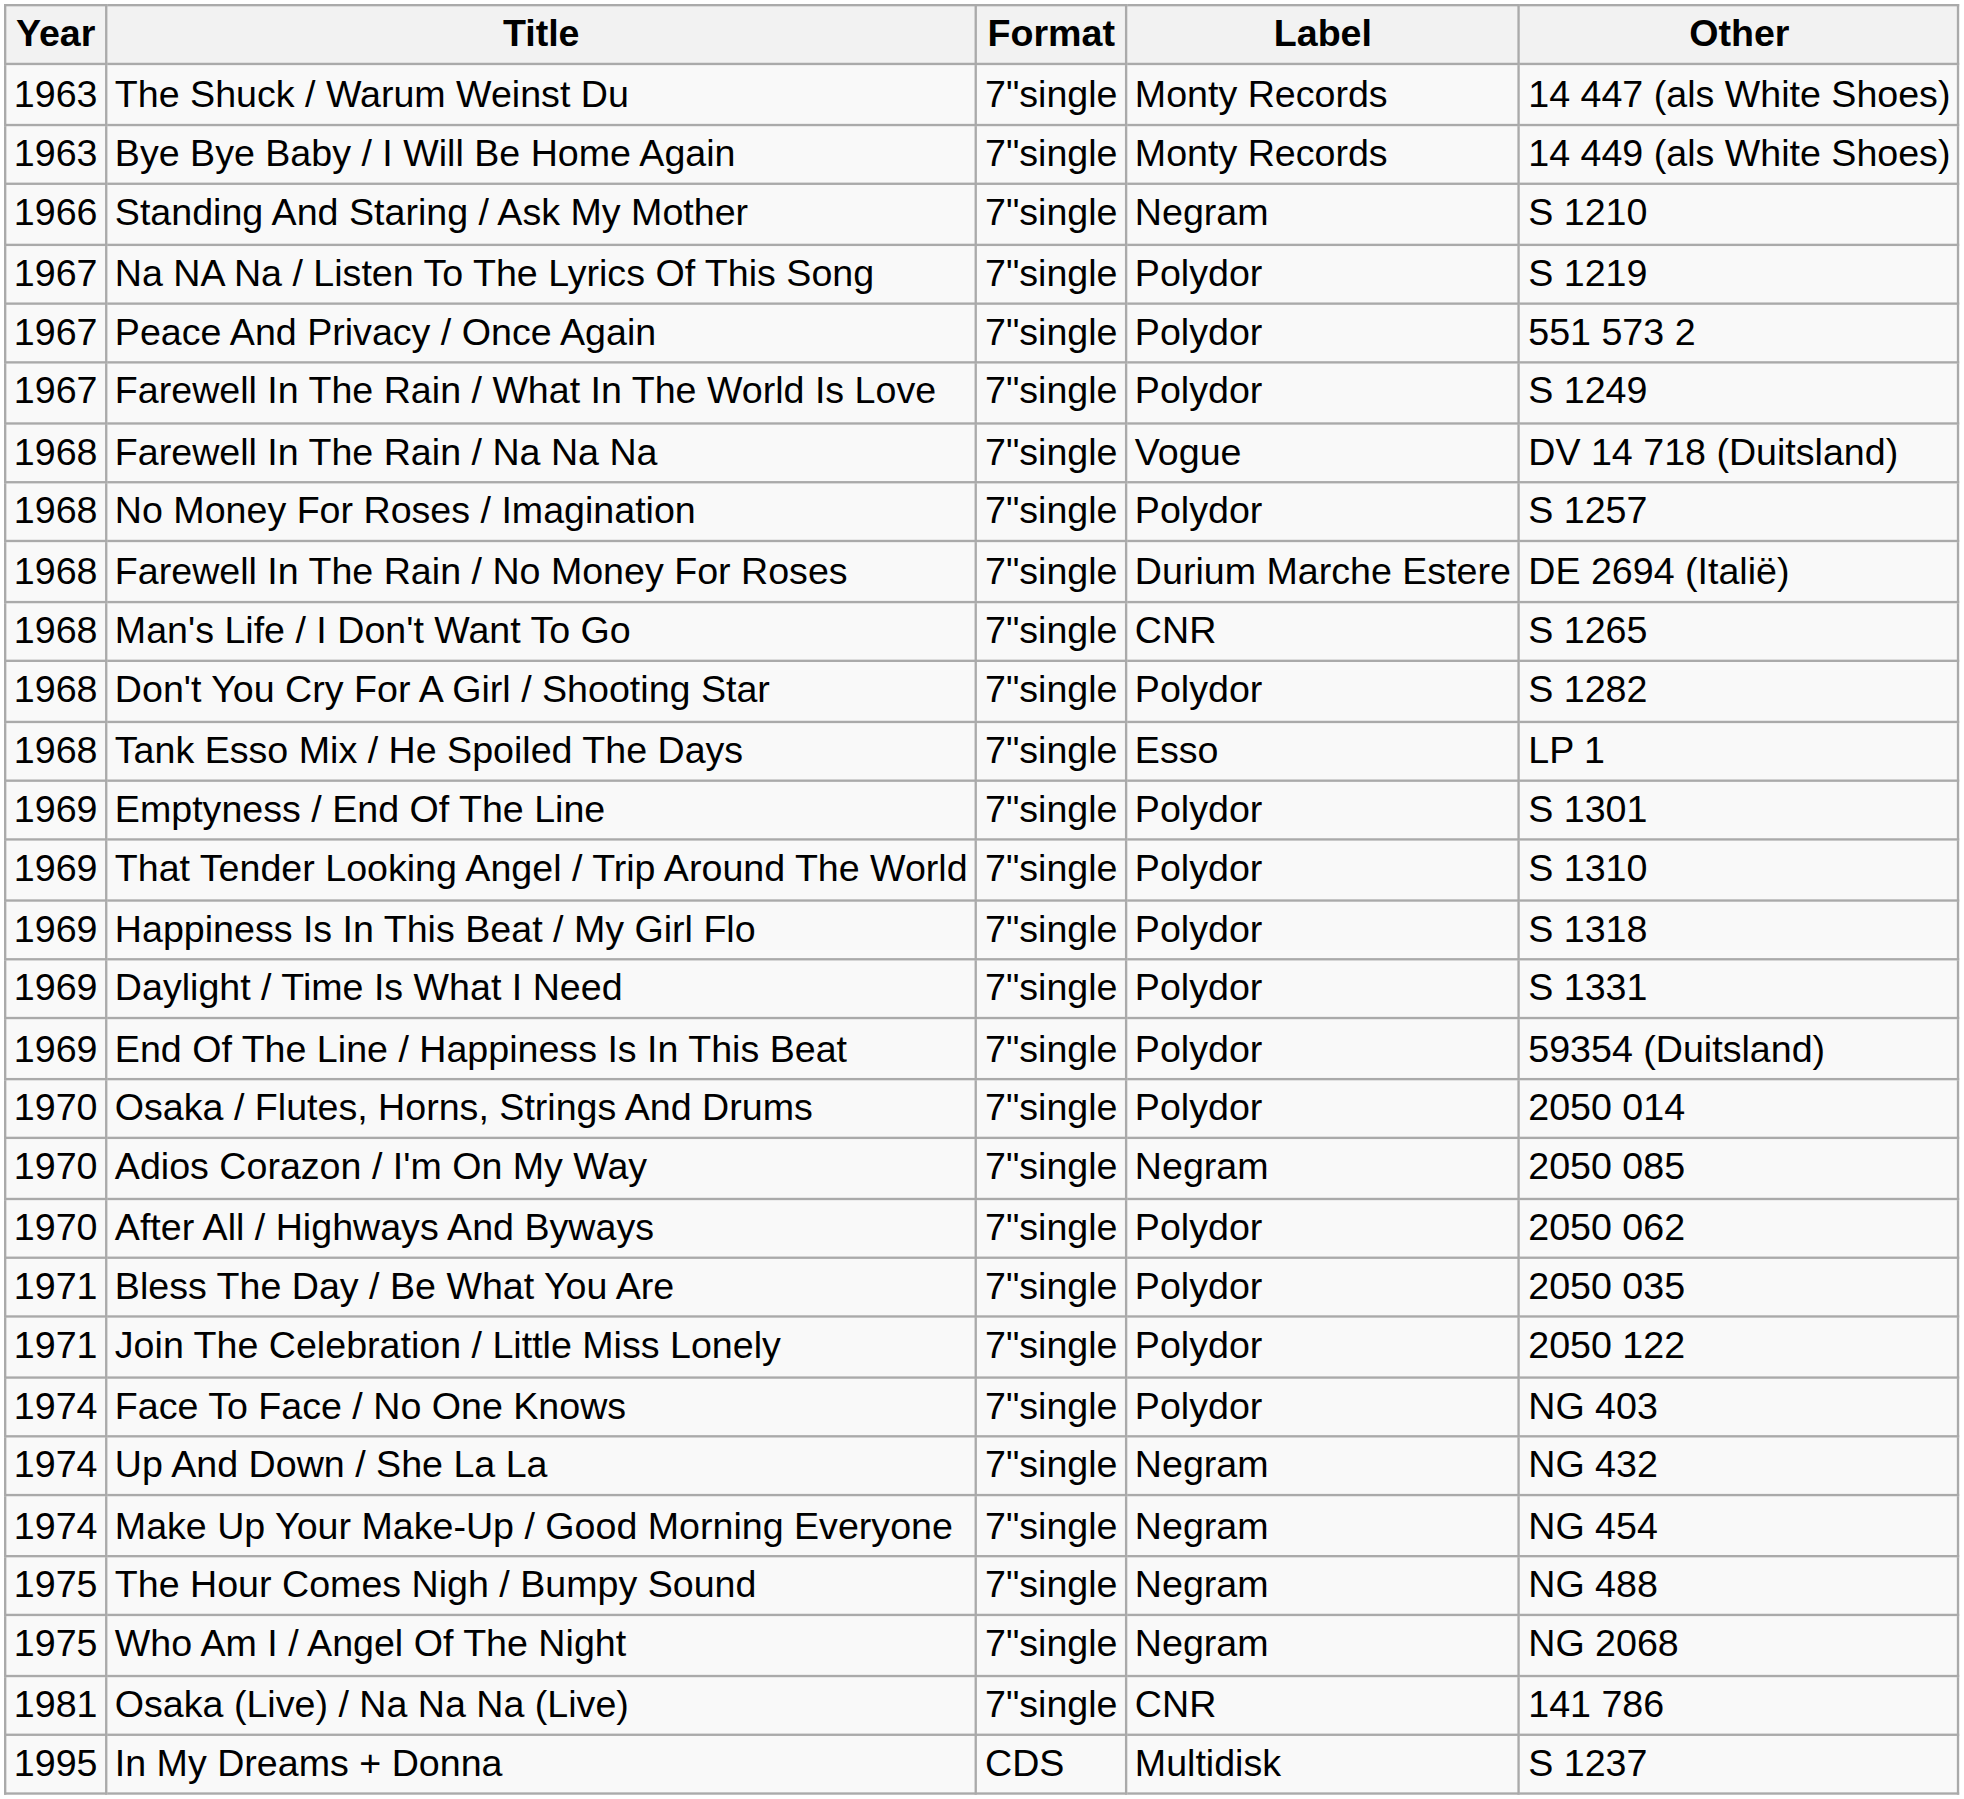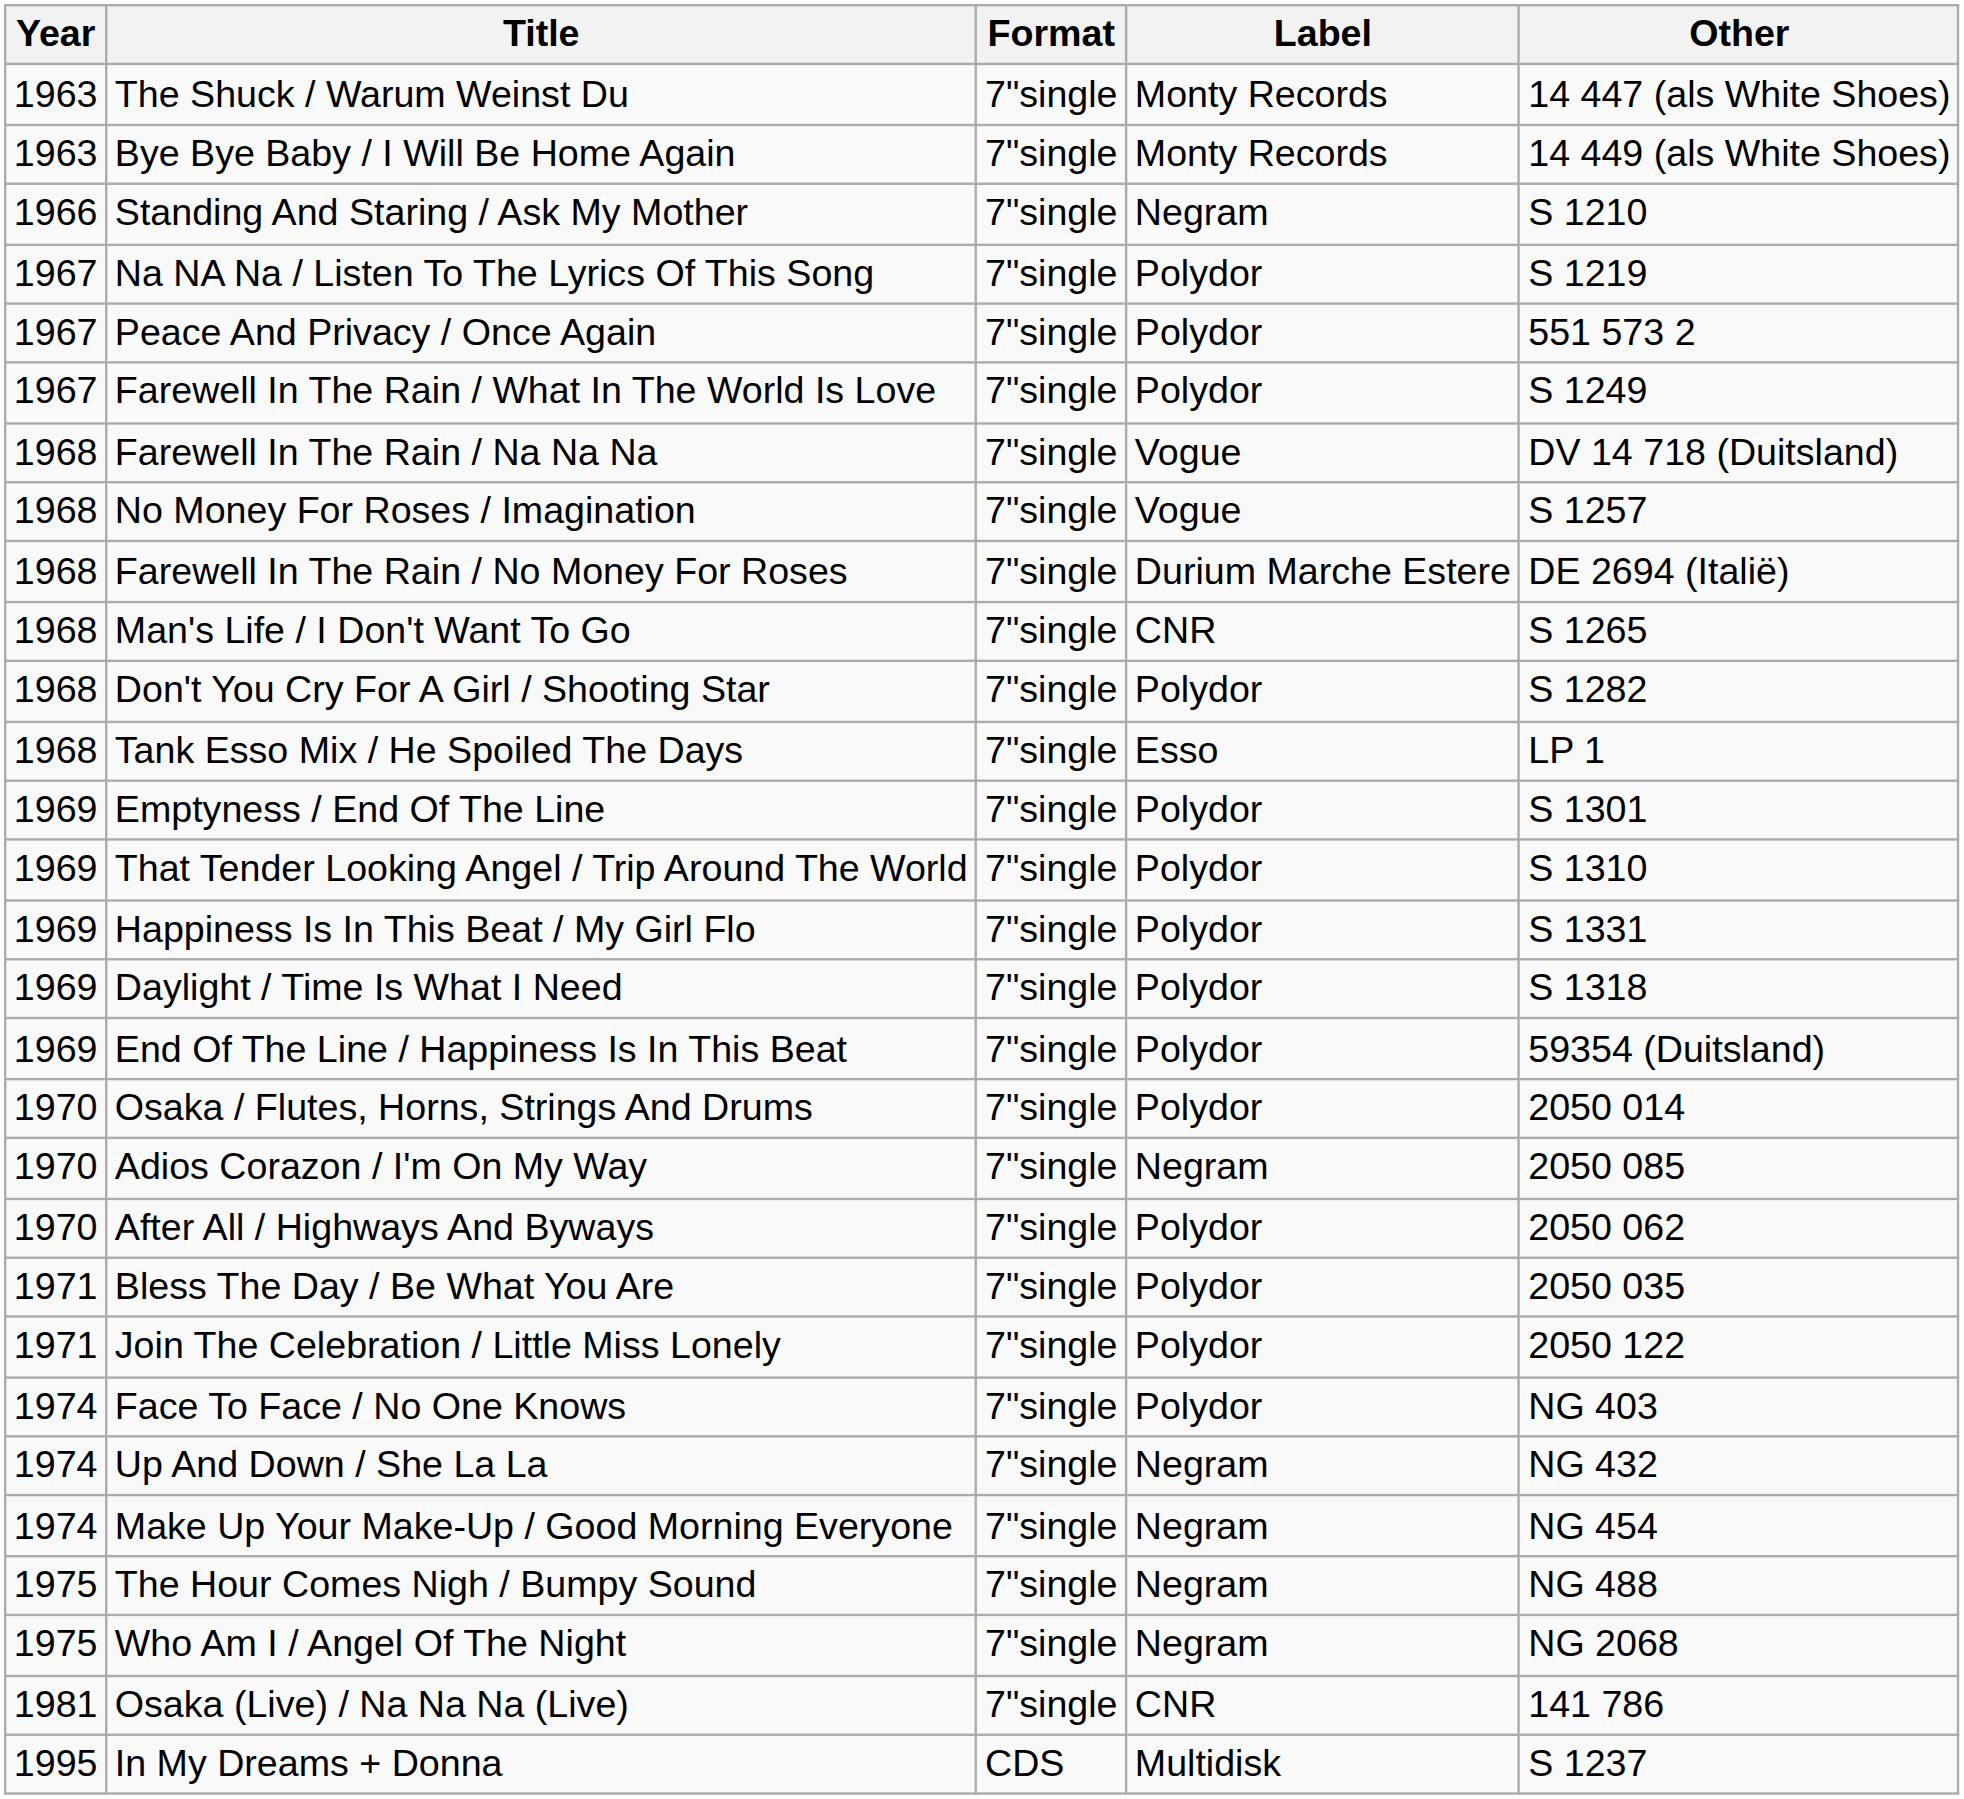No Money For Roses / Imagination | Label: Polydor -> Vogue
Happiness Is In This Beat / My Girl Flo | Other: S 1318 -> S 1331
Daylight / Time Is What I Need | Other: S 1331 -> S 1318
